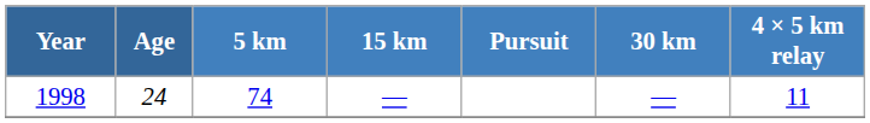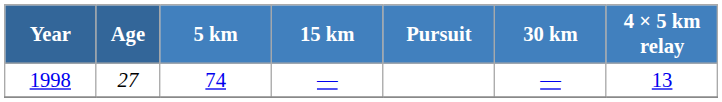1998 | Age: 24 -> 27
1998 | 4 × 5 km relay: 11 -> 13
